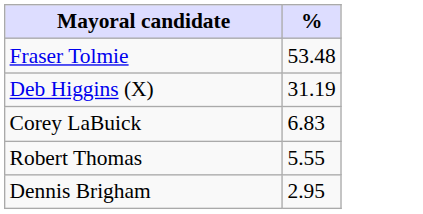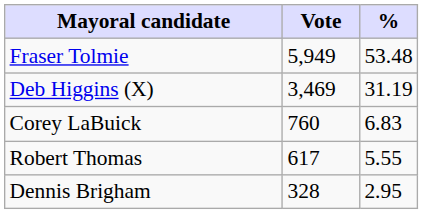+ column: Vote | 5,949 | 3,469 | 760 | 617 | 328
